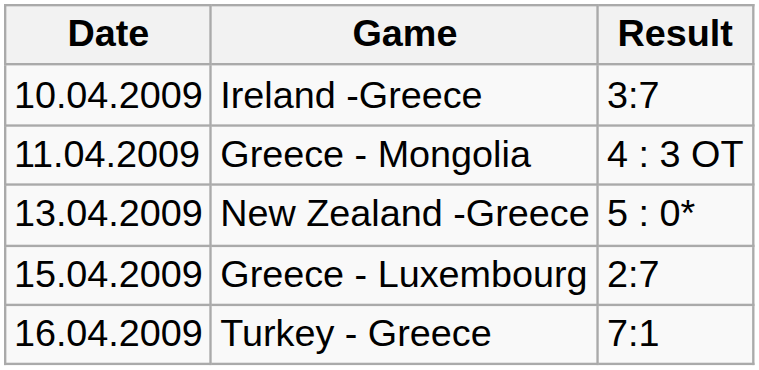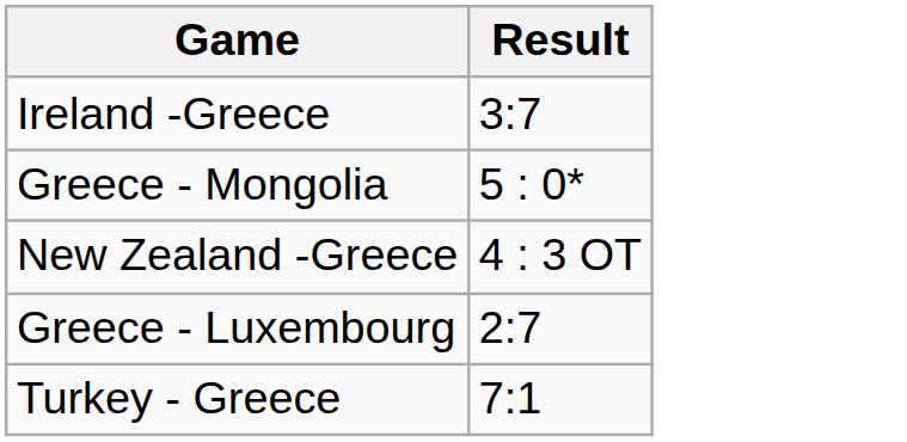- column: Date | 10.04.2009 | 11.04.2009 | 13.04.2009 | 15.04.2009 | 16.04.2009
Greece - Mongolia | Result: 4 : 3 OT -> 5 : 0*
New Zealand -Greece | Result: 5 : 0* -> 4 : 3 OT
